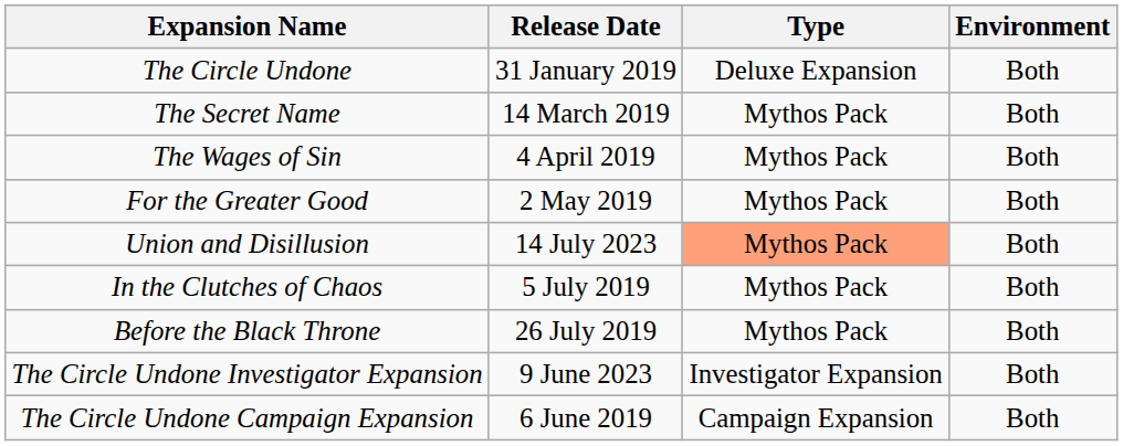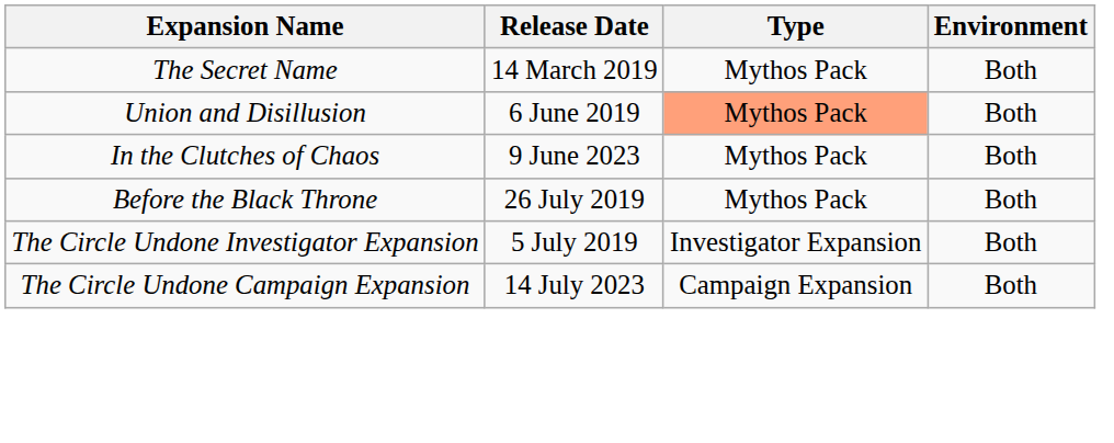- row: The Circle Undone | 31 January 2019 | Deluxe Expansion | Both
- row: The Wages of Sin | 4 April 2019 | Mythos Pack | Both
- row: For the Greater Good | 2 May 2019 | Mythos Pack | Both
Union and Disillusion | Release Date: 14 July 2023 -> 6 June 2019
In the Clutches of Chaos | Release Date: 5 July 2019 -> 9 June 2023
The Circle Undone Investigator Expansion | Release Date: 9 June 2023 -> 5 July 2019
The Circle Undone Campaign Expansion | Release Date: 6 June 2019 -> 14 July 2023
